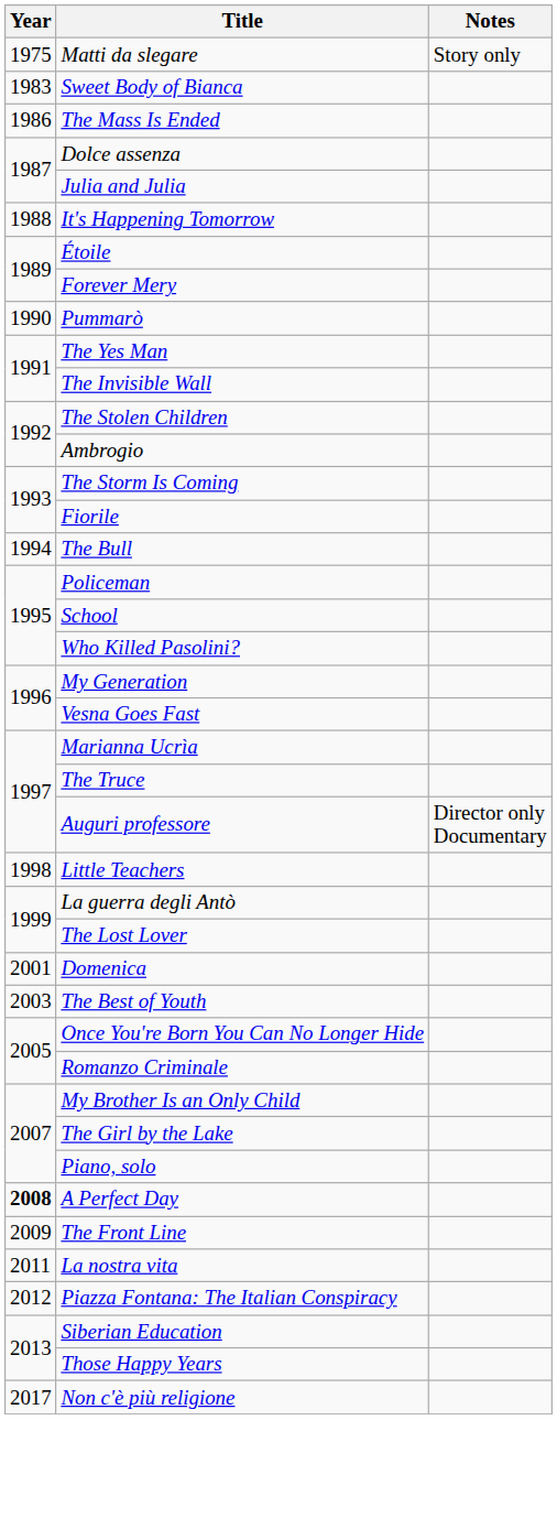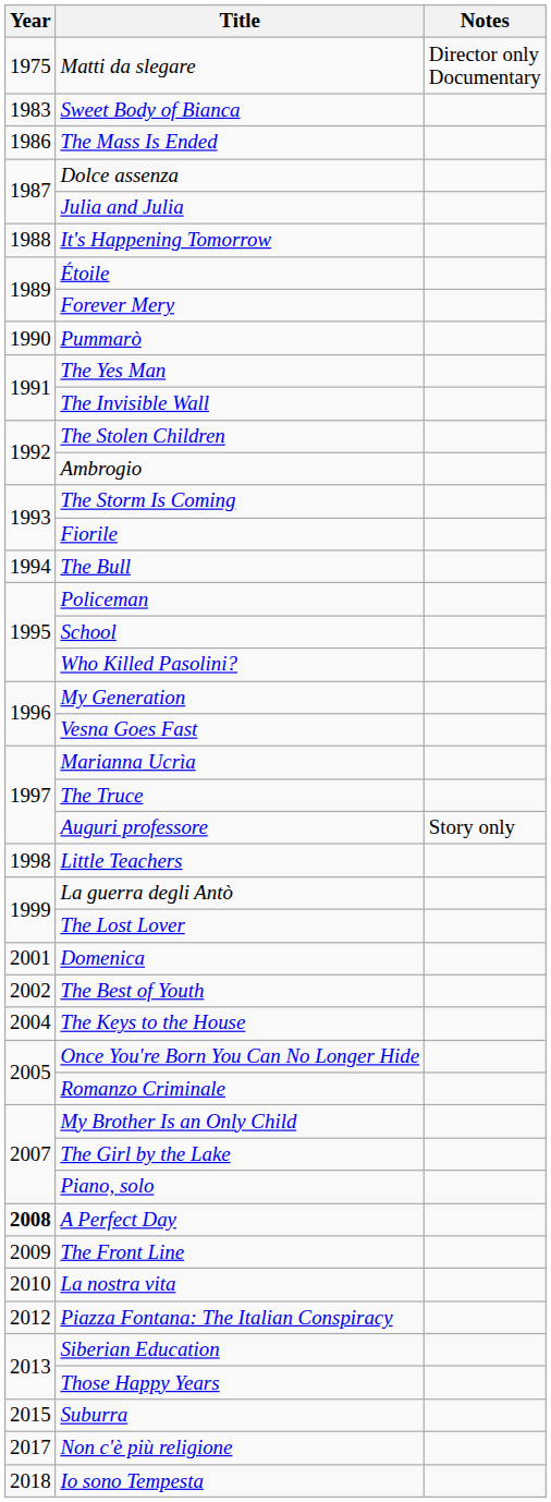Matti da slegare | Notes: Story only -> Director only Documentary
Auguri professore | Notes: Director only Documentary -> Story only
The Best of Youth | Year: 2003 -> 2002
+ row: 2004 | The Keys to the House
La nostra vita | Year: 2011 -> 2010
+ row: 2015 | Suburra
+ row: 2018 | Io sono Tempesta
